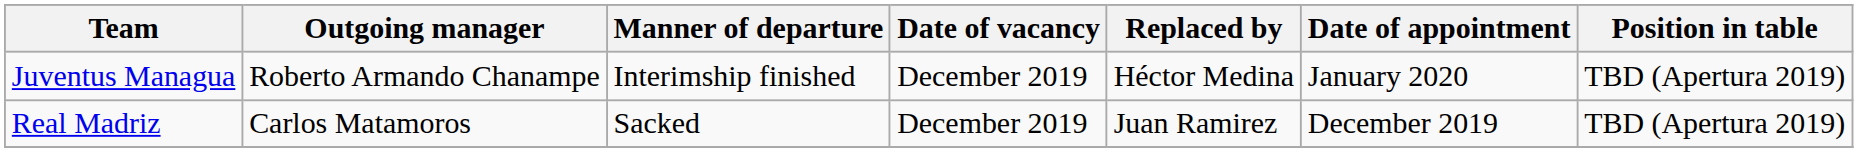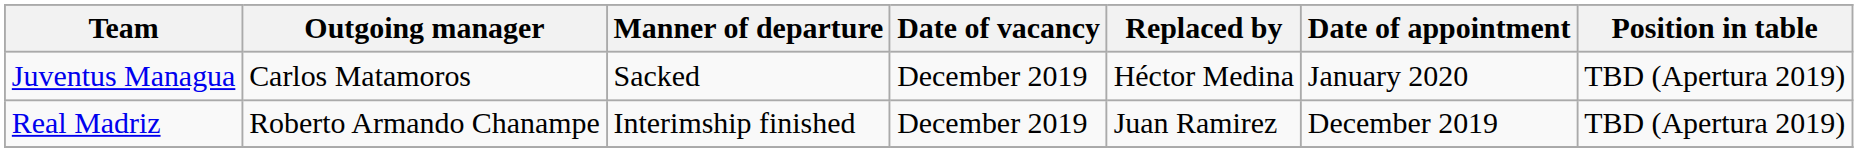Juventus Managua | Outgoing manager: Roberto Armando Chanampe -> Carlos Matamoros
Juventus Managua | Manner of departure: Interimship finished -> Sacked
Real Madriz | Outgoing manager: Carlos Matamoros -> Roberto Armando Chanampe
Real Madriz | Manner of departure: Sacked -> Interimship finished
